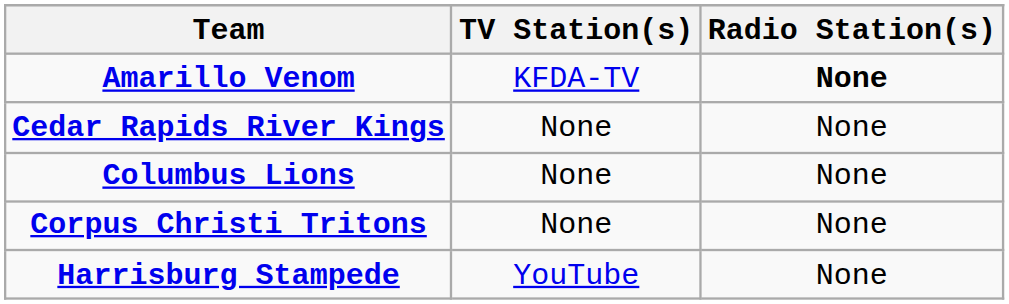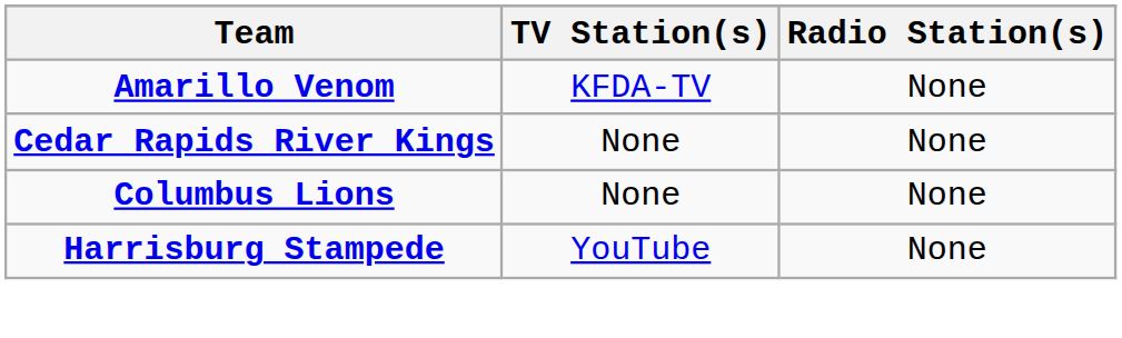Amarillo Venom | Radio Station(s): bold -> normal
- row: Corpus Christi Tritons | None | None
